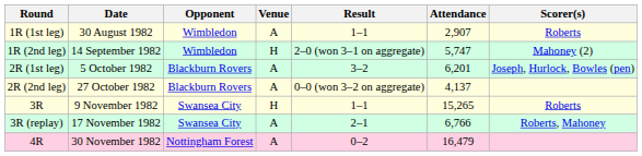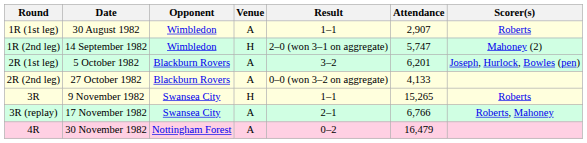2R (2nd leg) | Attendance: 4,137 -> 4,133
